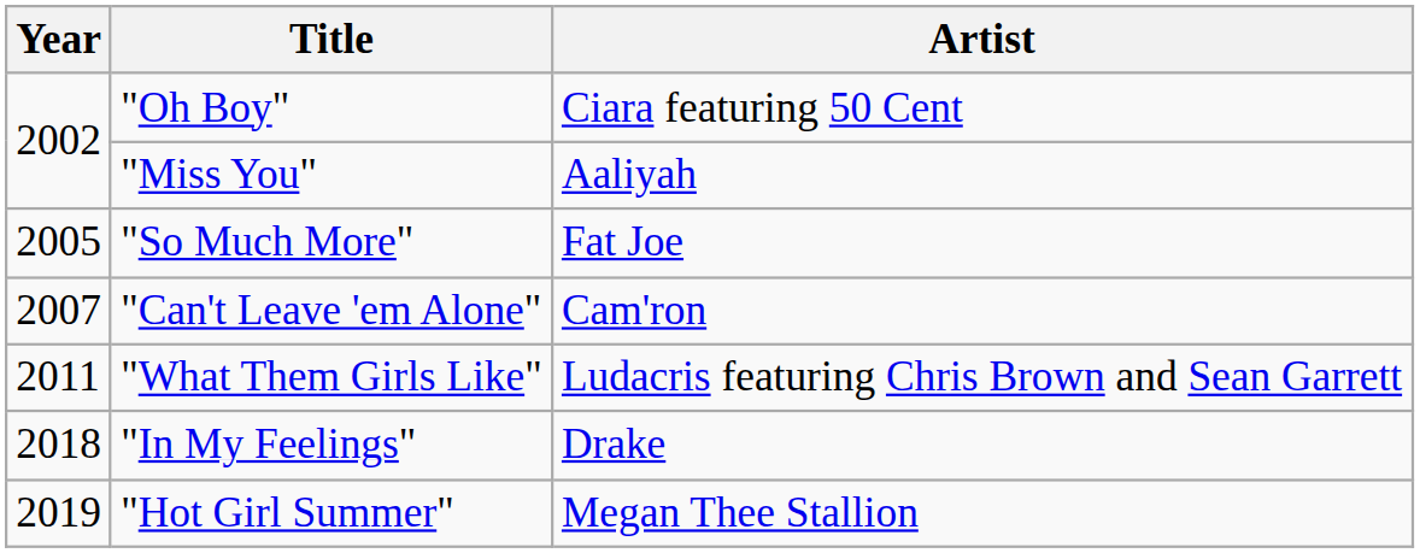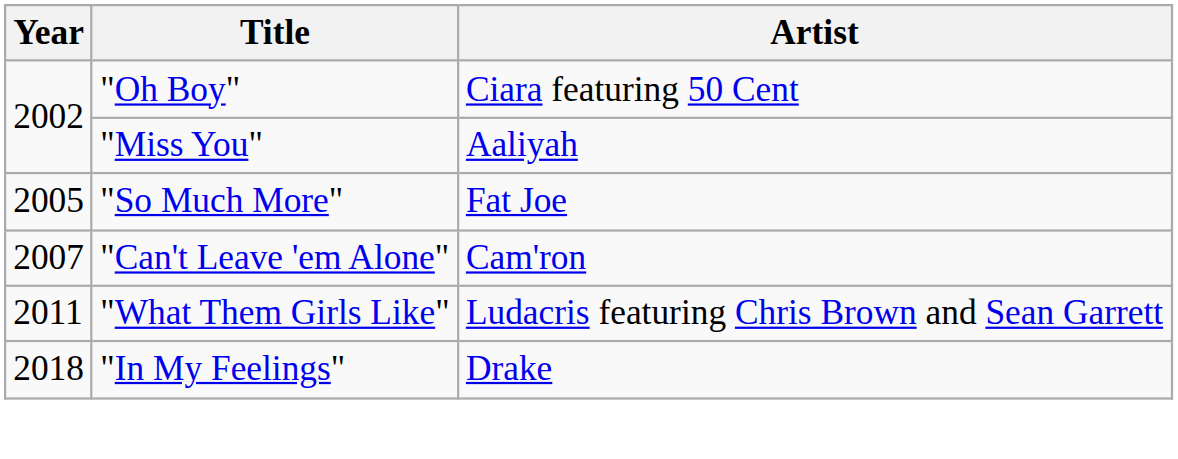- row: 2019 | "Hot Girl Summer" | Megan Thee Stallion
